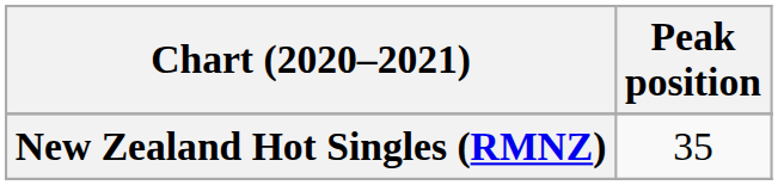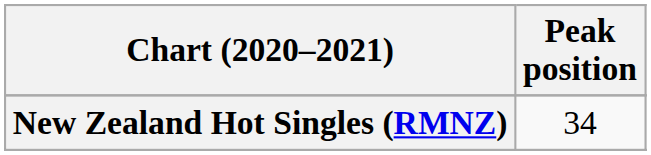New Zealand Hot Singles (RMNZ) | Peak position: 35 -> 34
